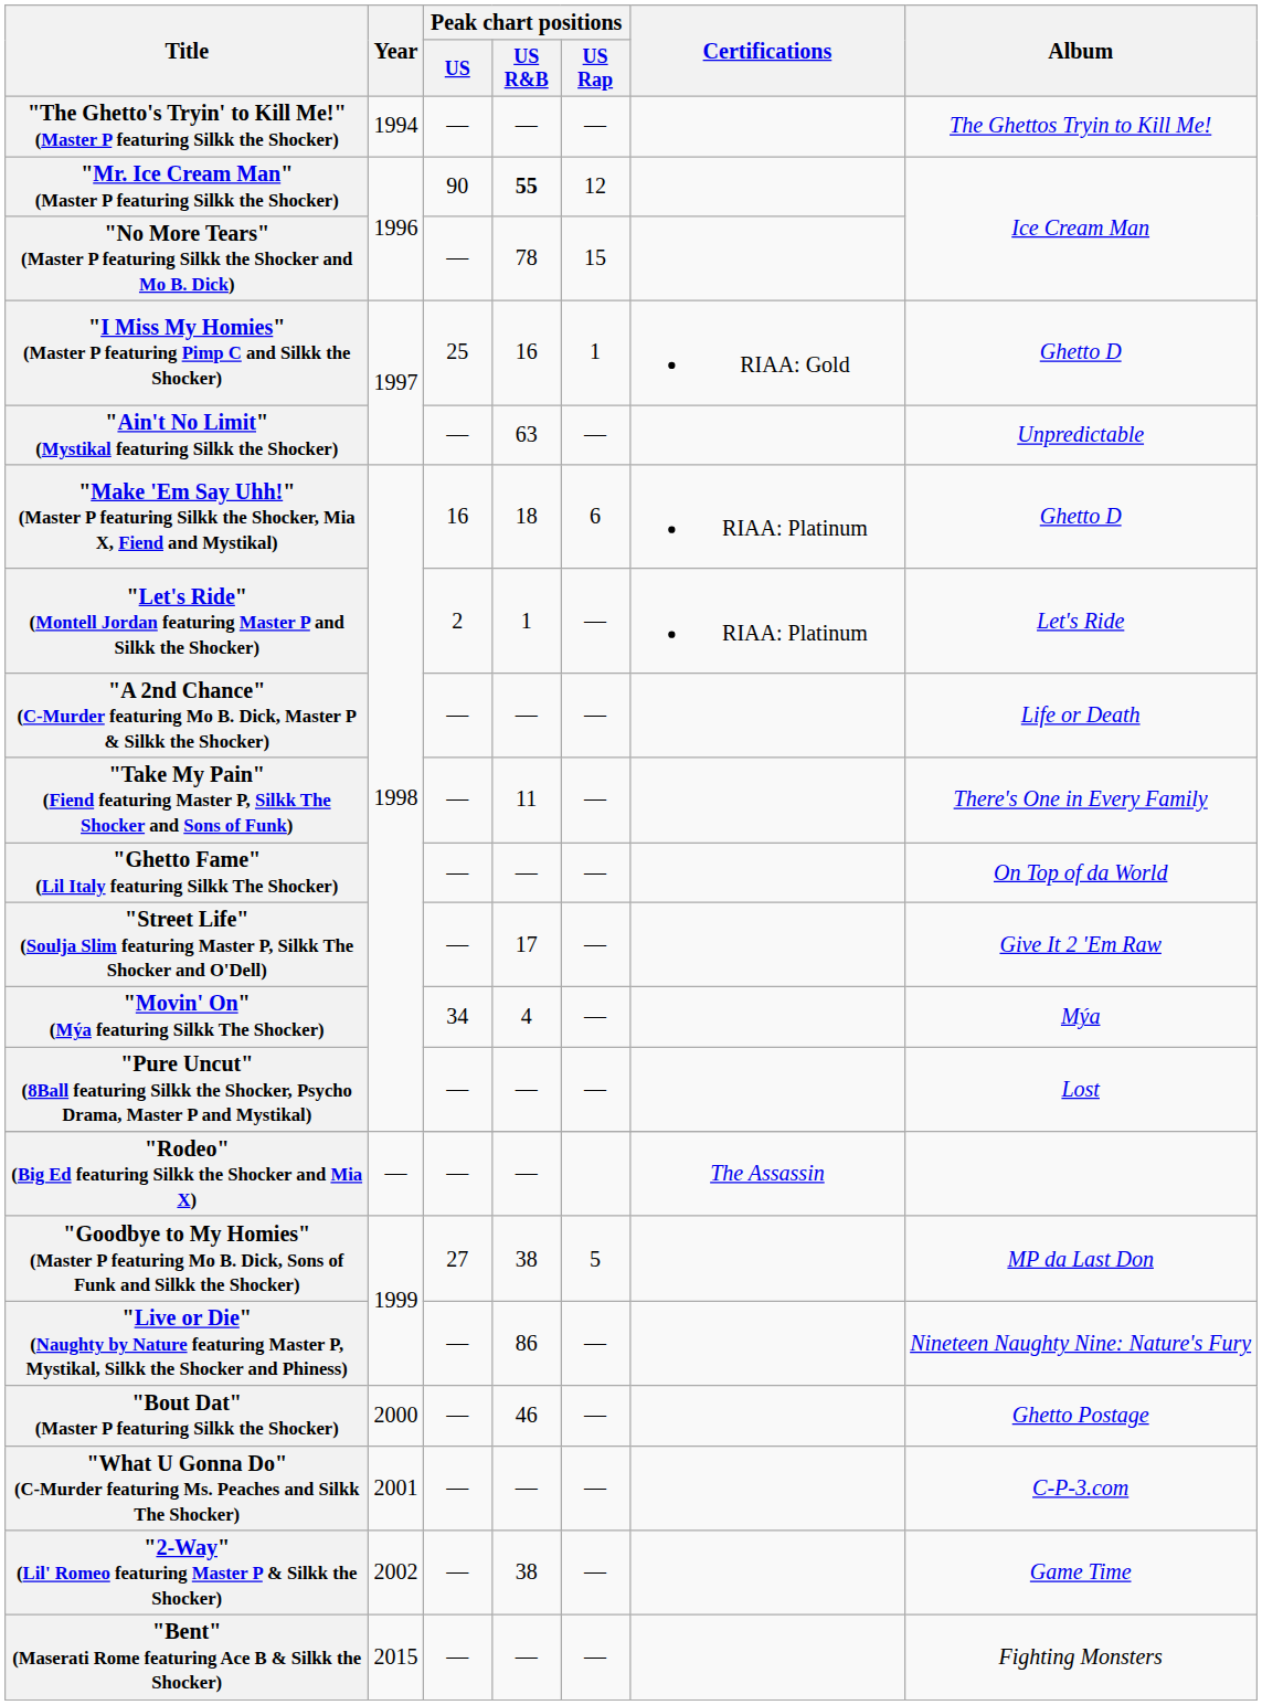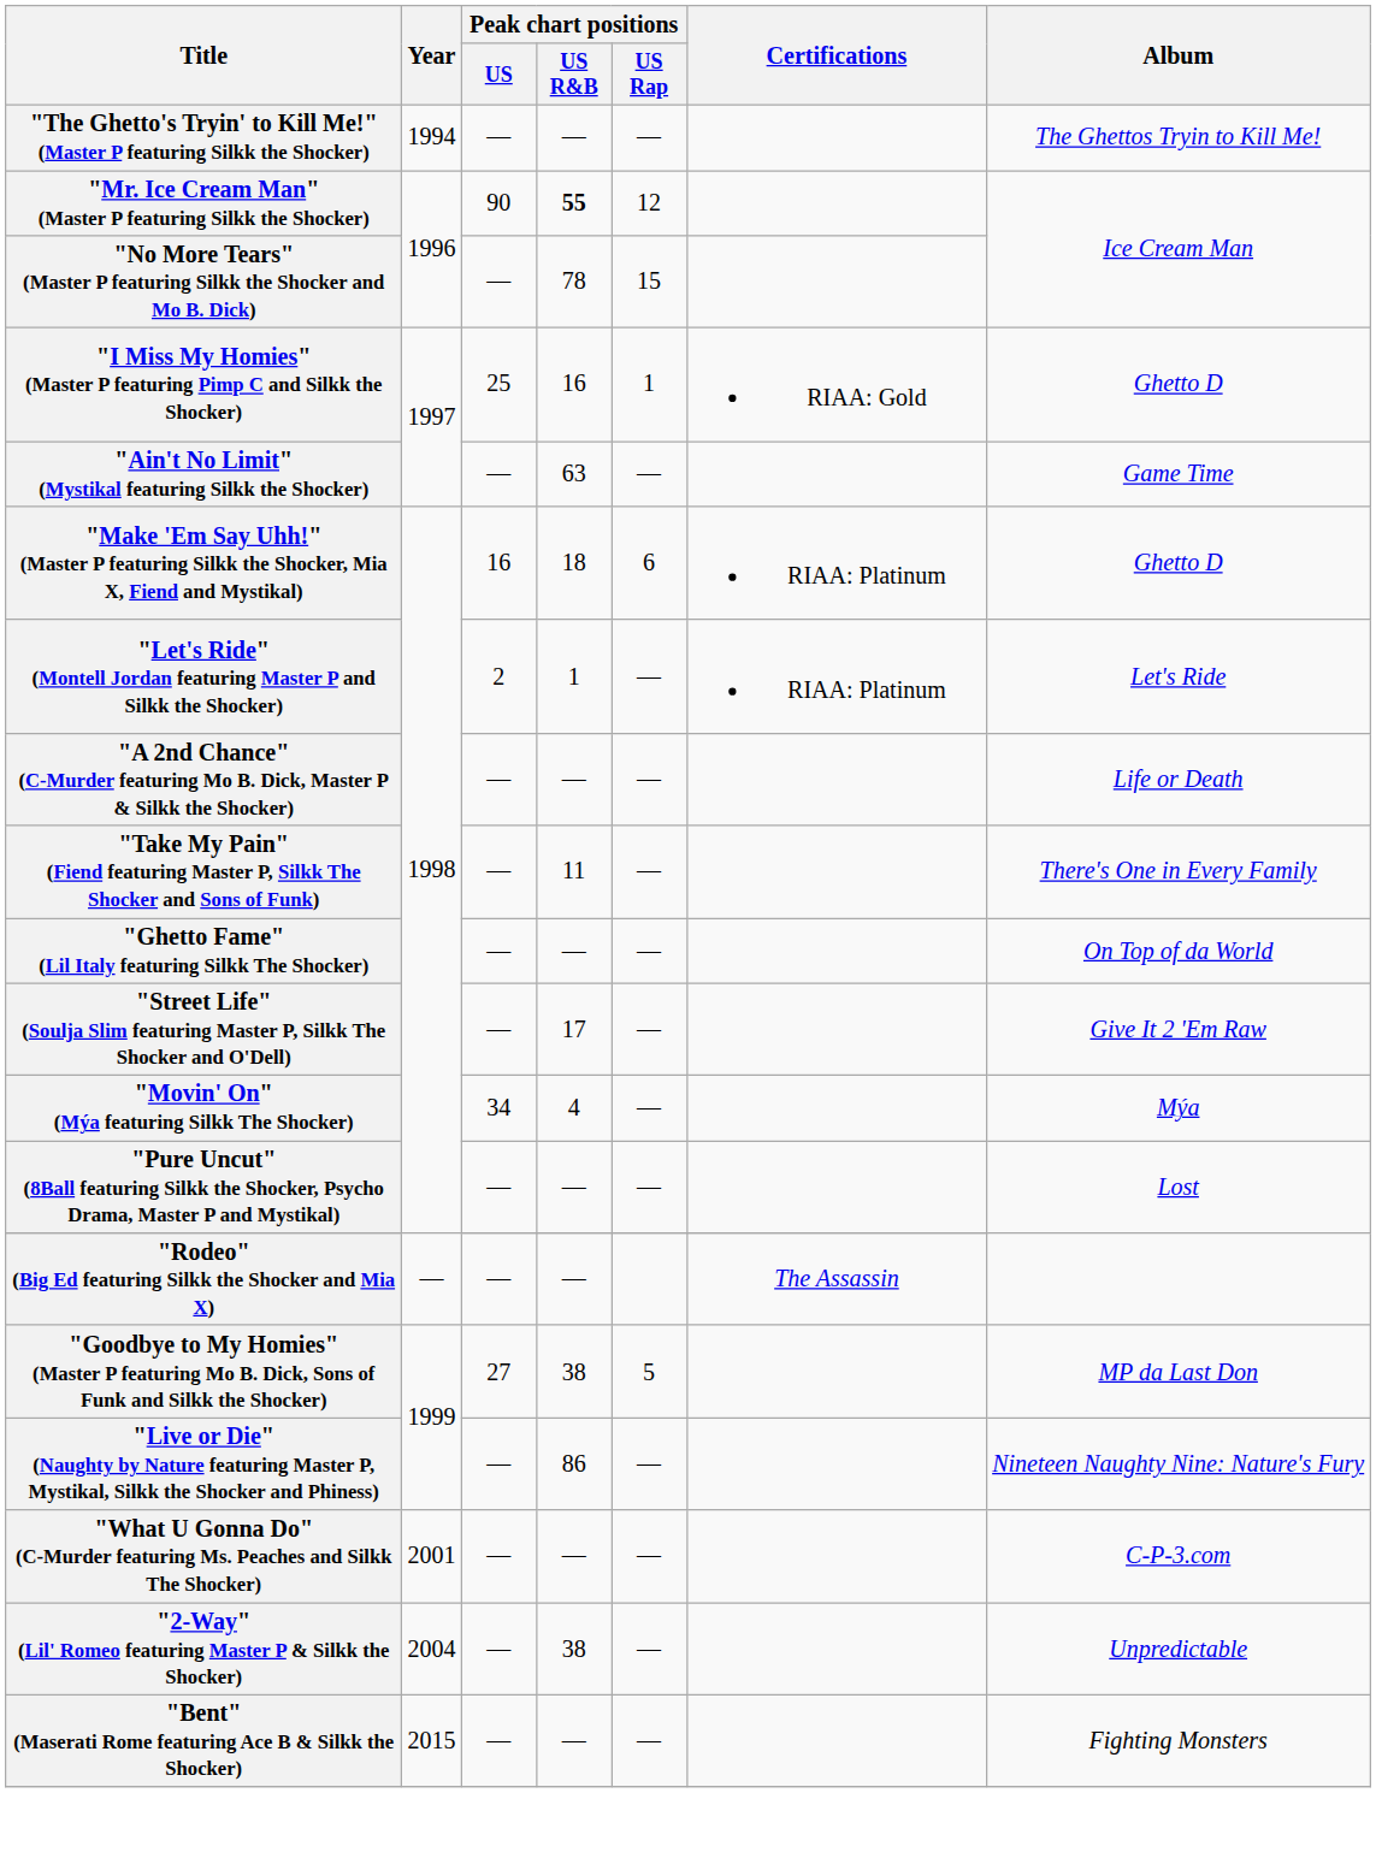"Ain't No Limit" (Mystikal featuring Silkk the Shocker) | Album: Unpredictable -> Game Time
- row: "Bout Dat" (Master P featuring Silkk the Shocker) | 2000 | — | 46 | — | Ghetto Postage
"2-Way" (Lil' Romeo featuring Master P & Silkk the Shocker) | Year: 2002 -> 2004
"2-Way" (Lil' Romeo featuring Master P & Silkk the Shocker) | Album: Game Time -> Unpredictable
